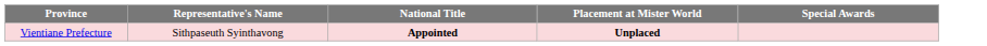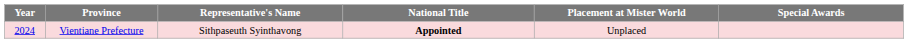+ column: Year | 2024
Vientiane Prefecture | Placement at Mister World: bold -> normal
